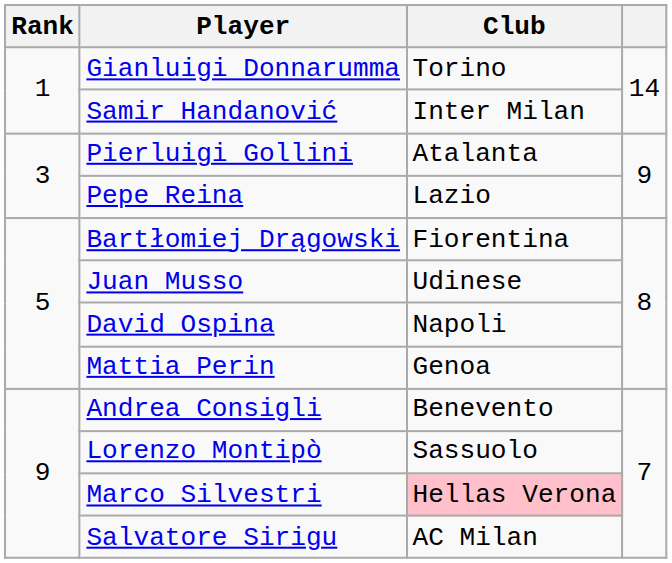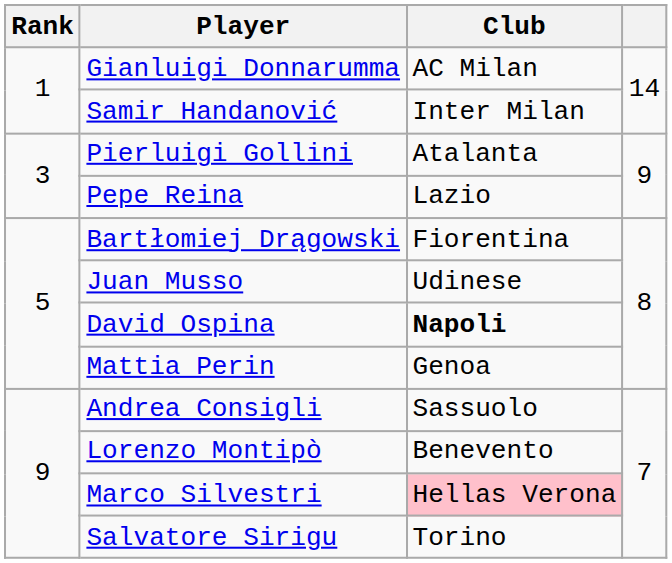Gianluigi Donnarumma | Club: Torino -> AC Milan
David Ospina | Club: normal -> bold
Andrea Consigli | Club: Benevento -> Sassuolo
Lorenzo Montipò | Club: Sassuolo -> Benevento
Salvatore Sirigu | Club: AC Milan -> Torino
